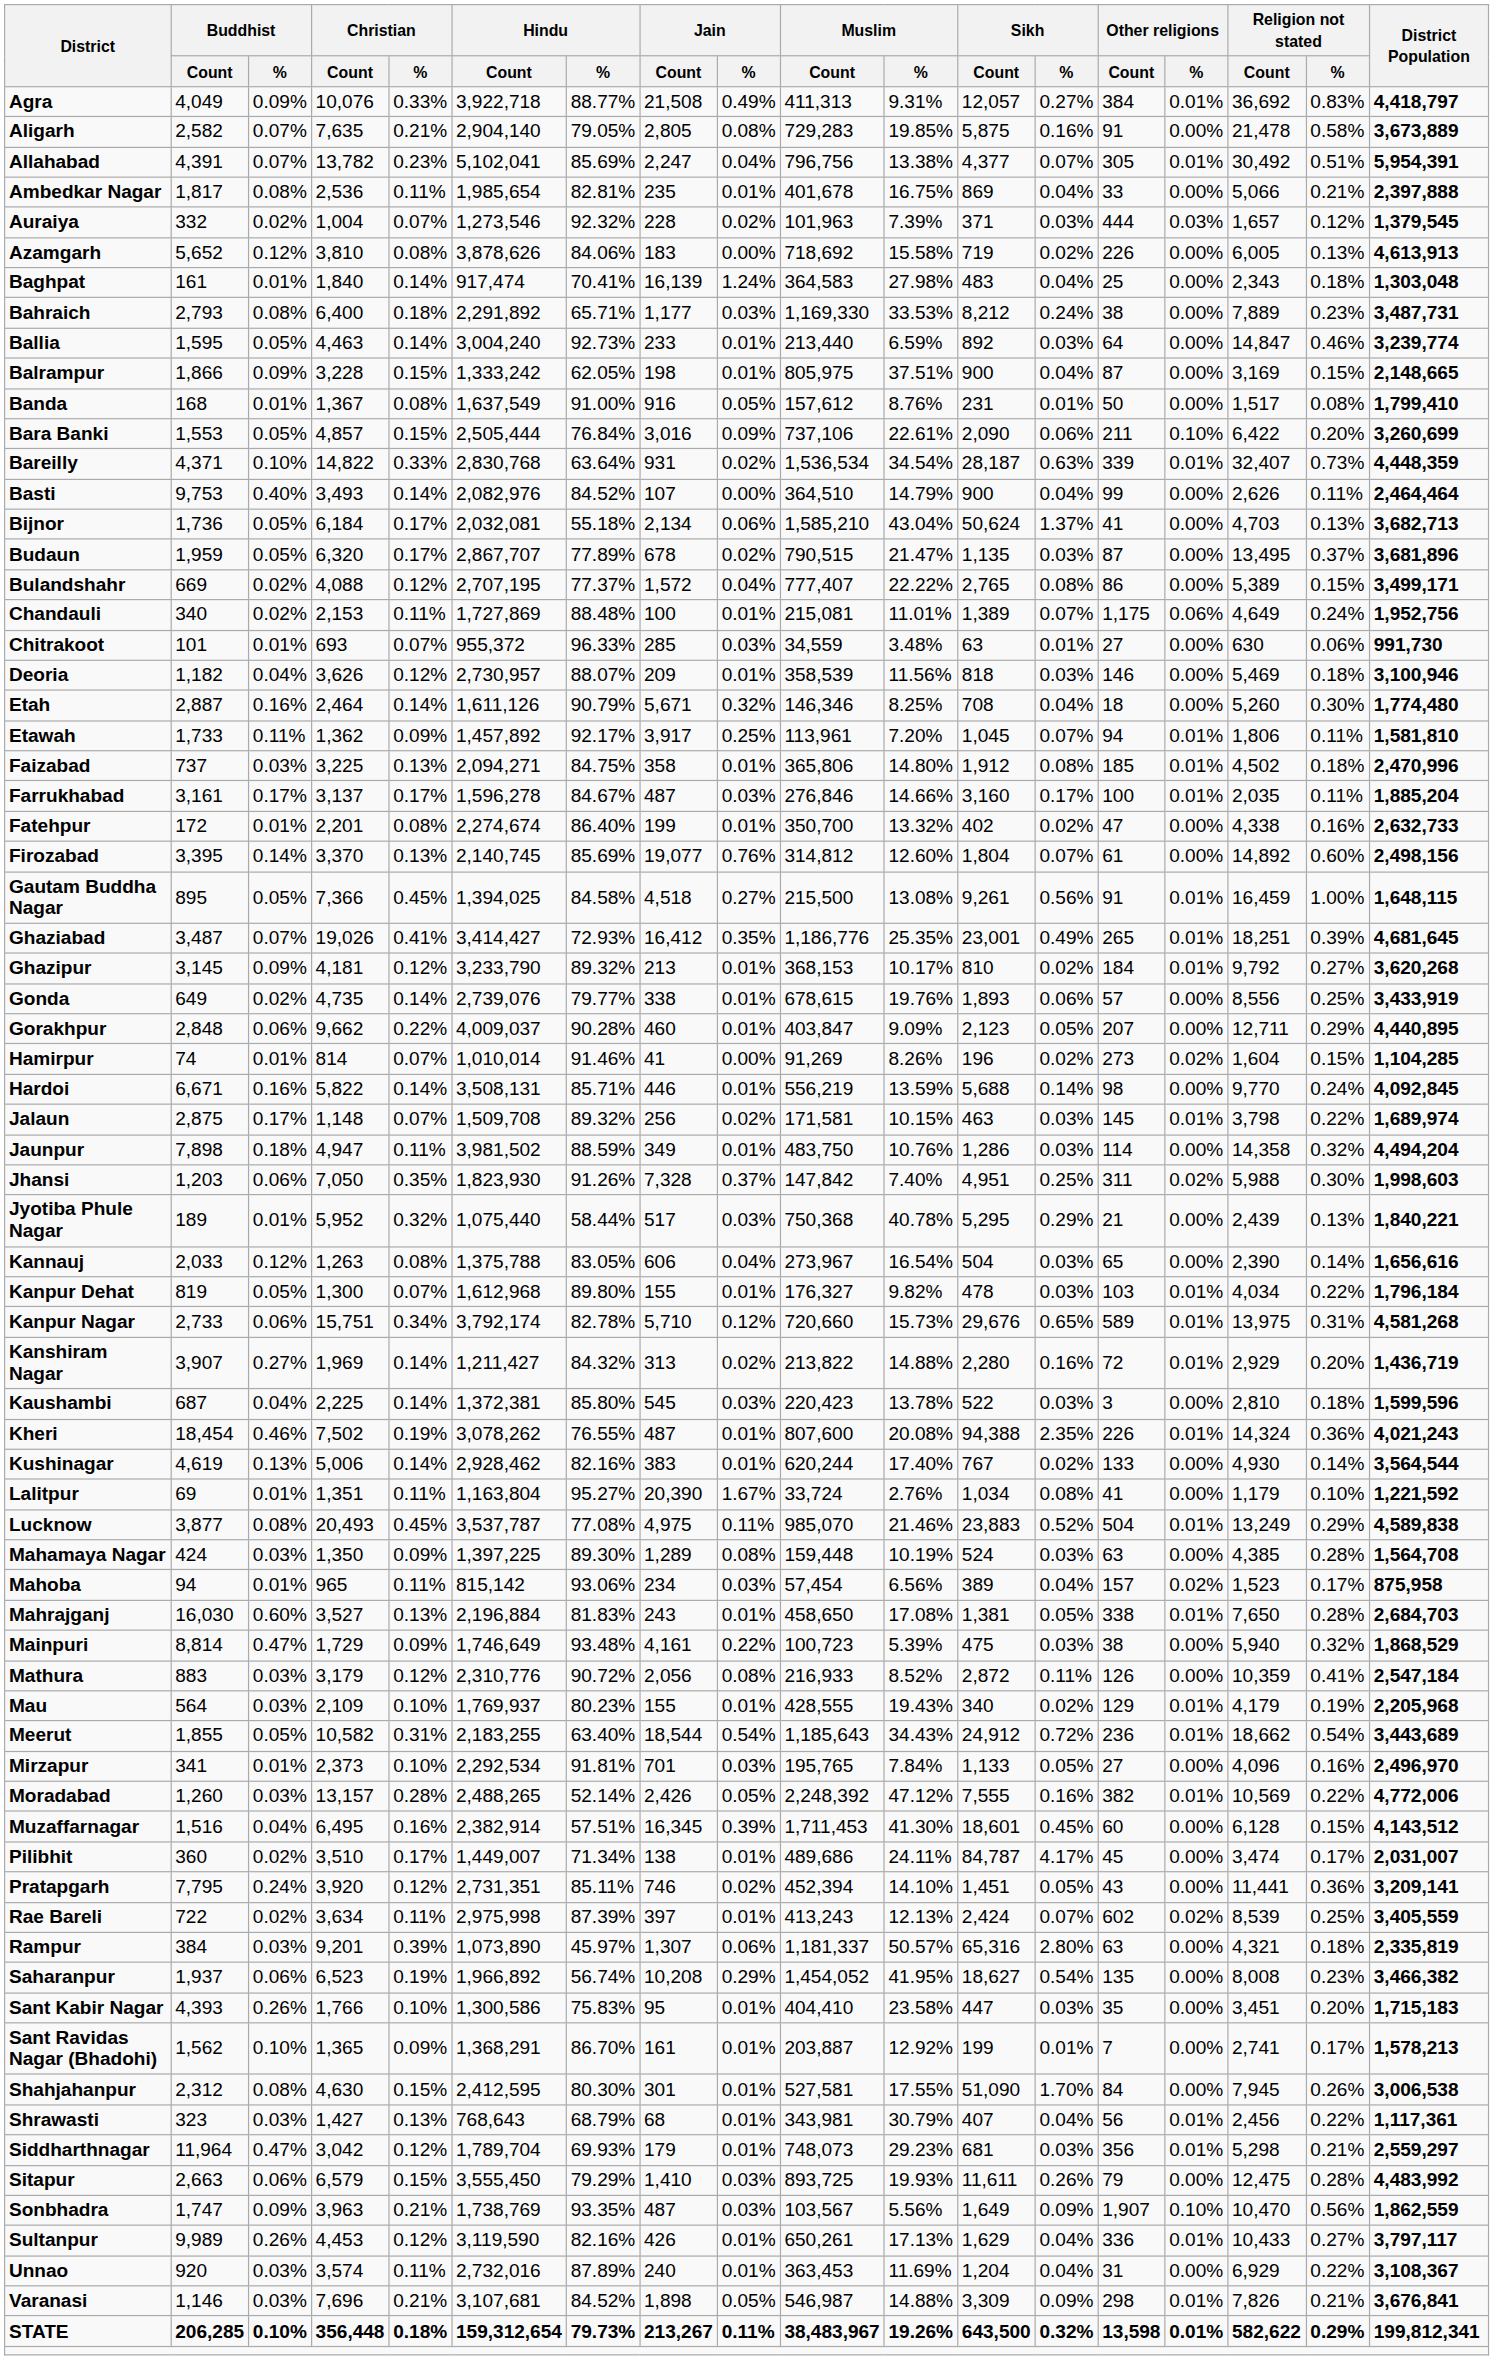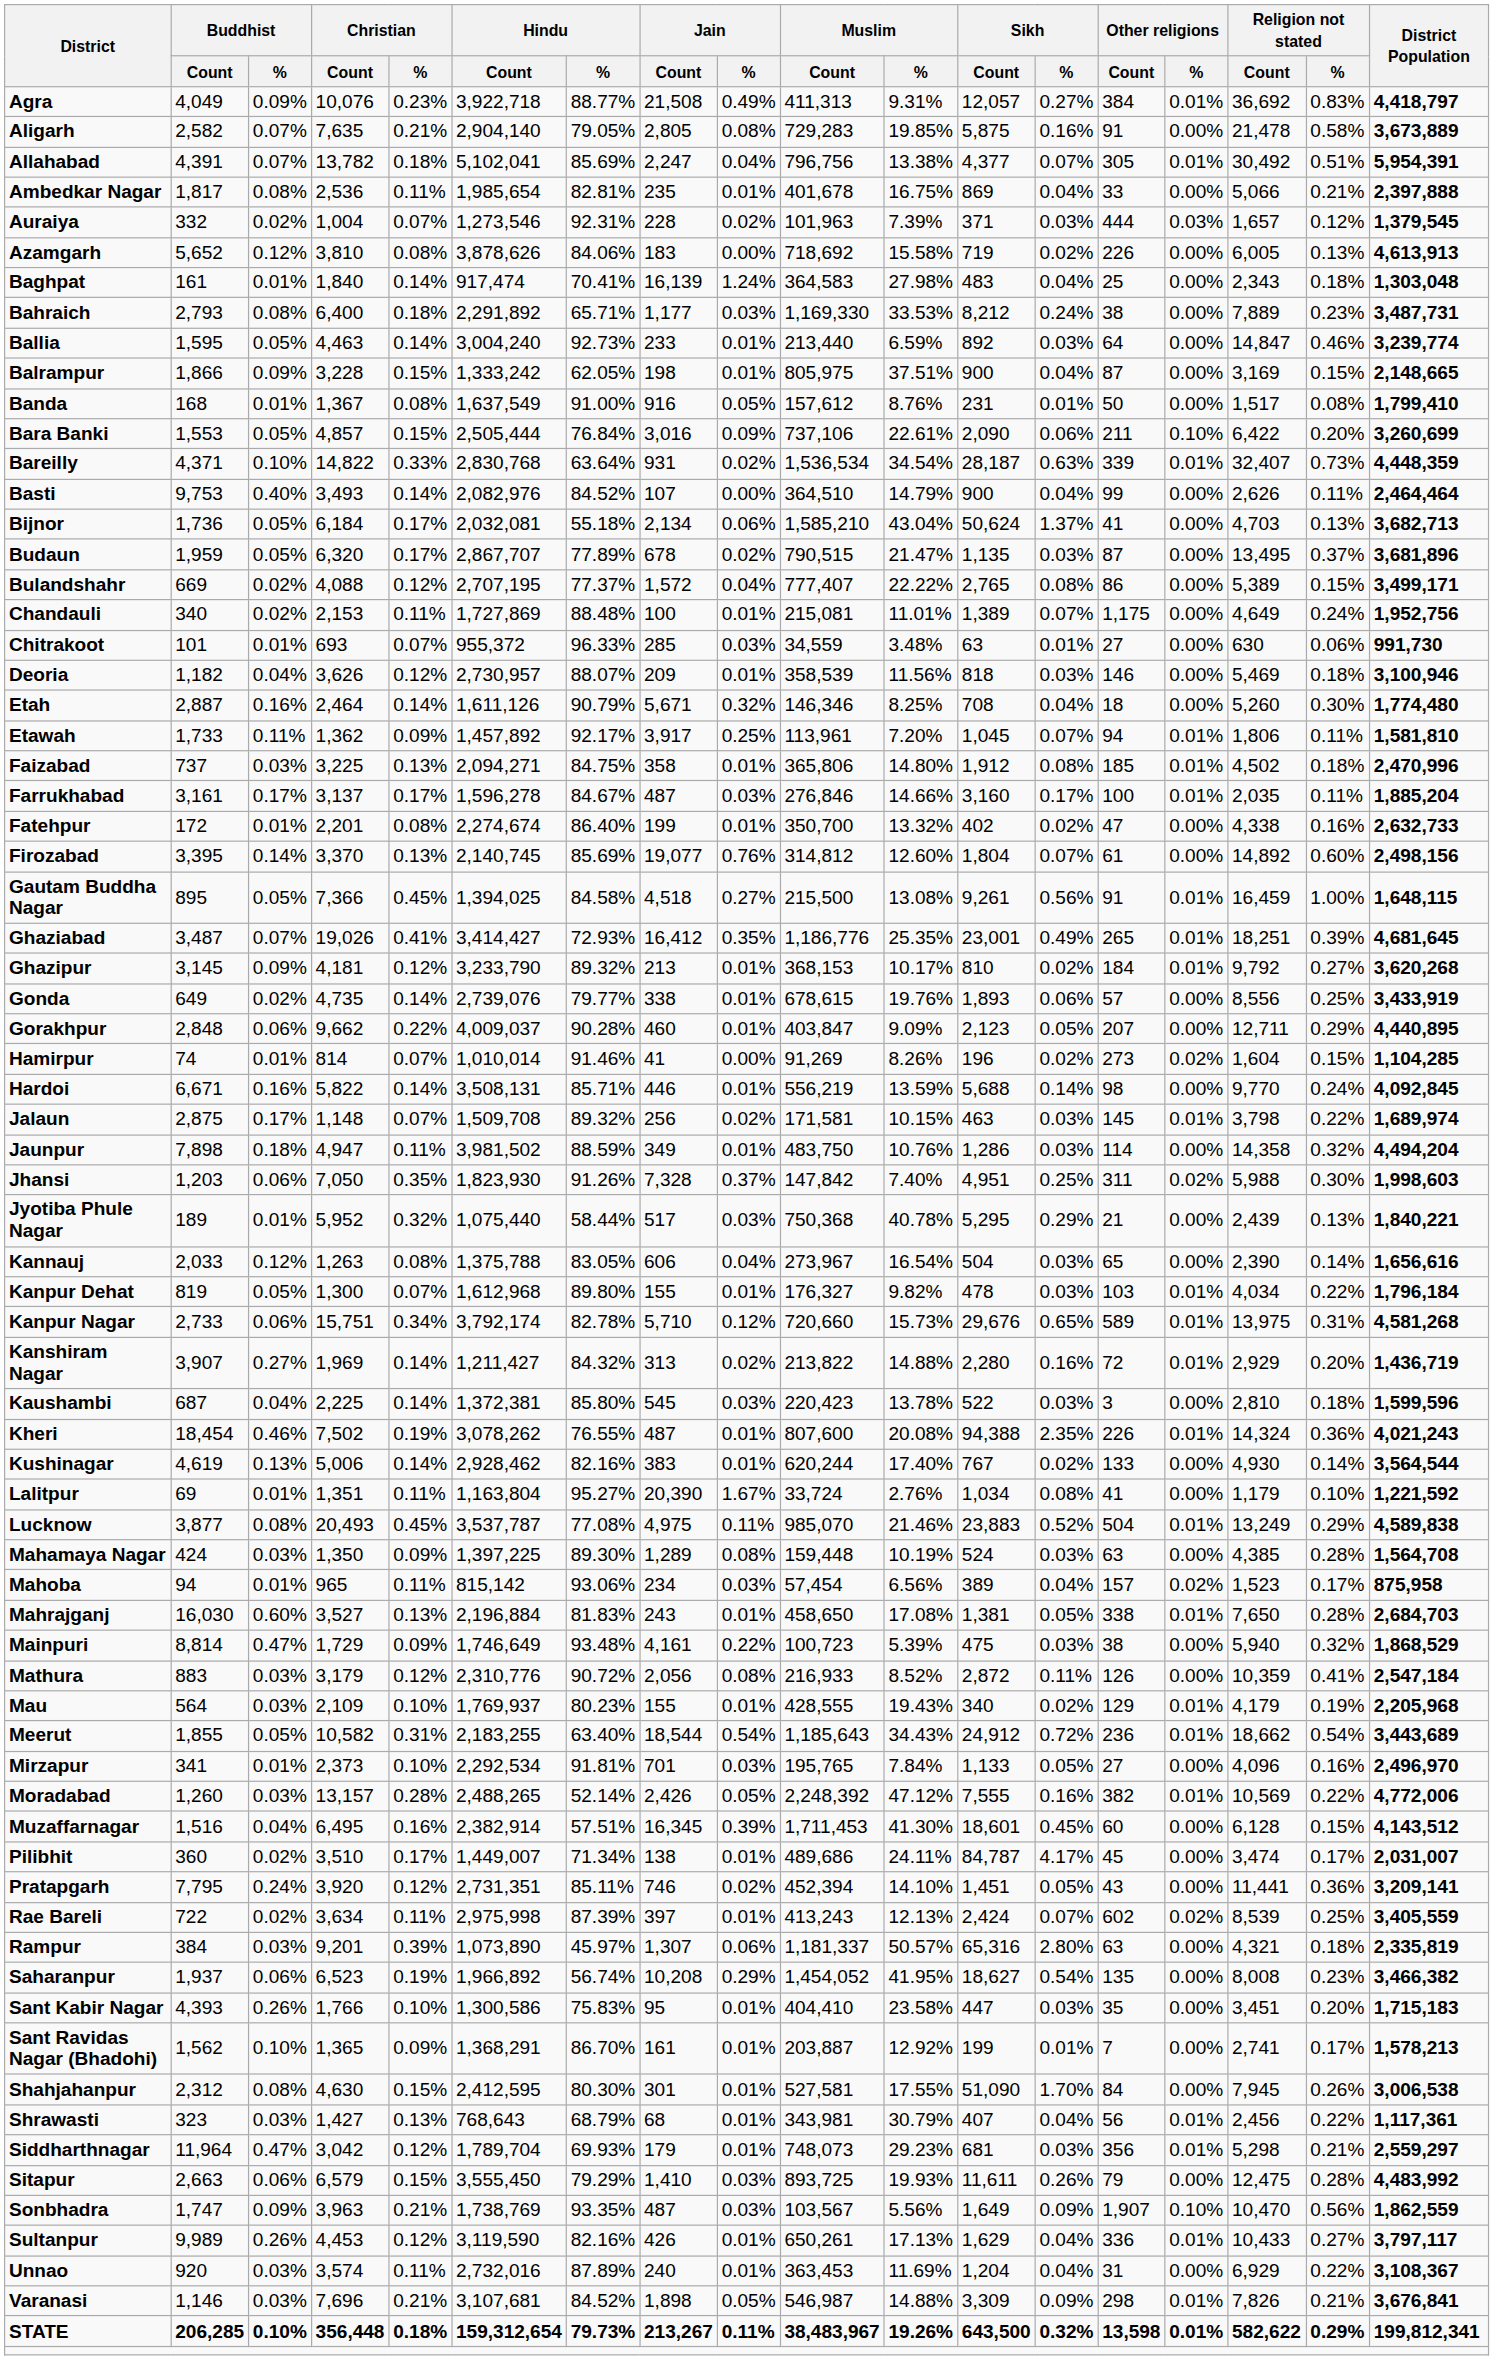Agra | Christian / %: 0.33% -> 0.23%
Allahabad | Christian / %: 0.23% -> 0.18%
Auraiya | Hindu / %: 92.32% -> 92.31%
Chandauli | Other religions / %: 0.06% -> 0.00%
